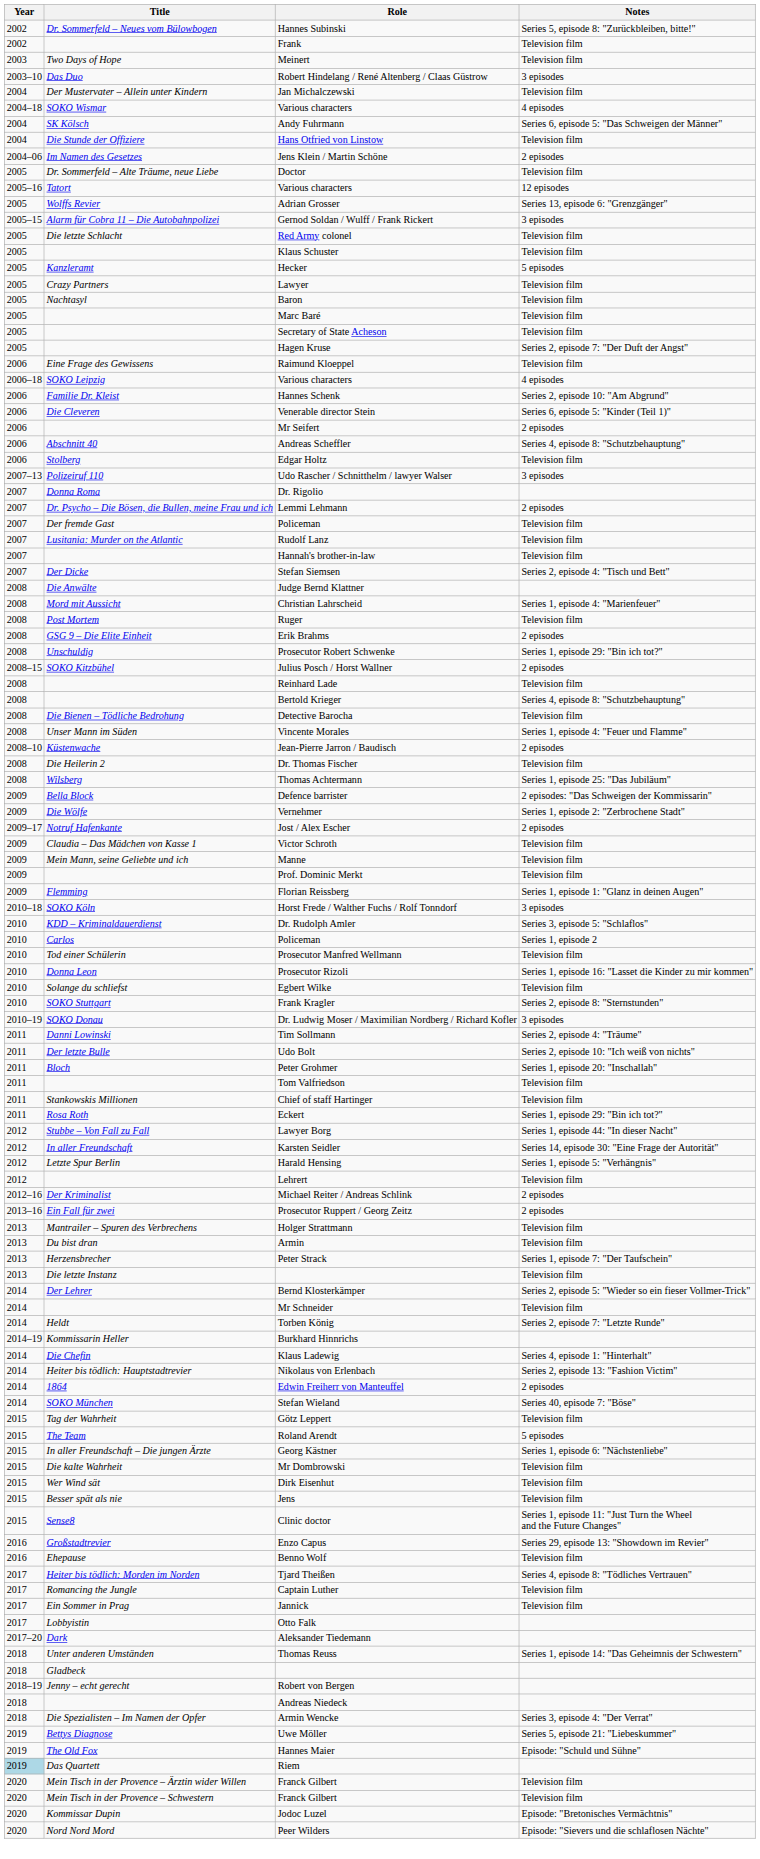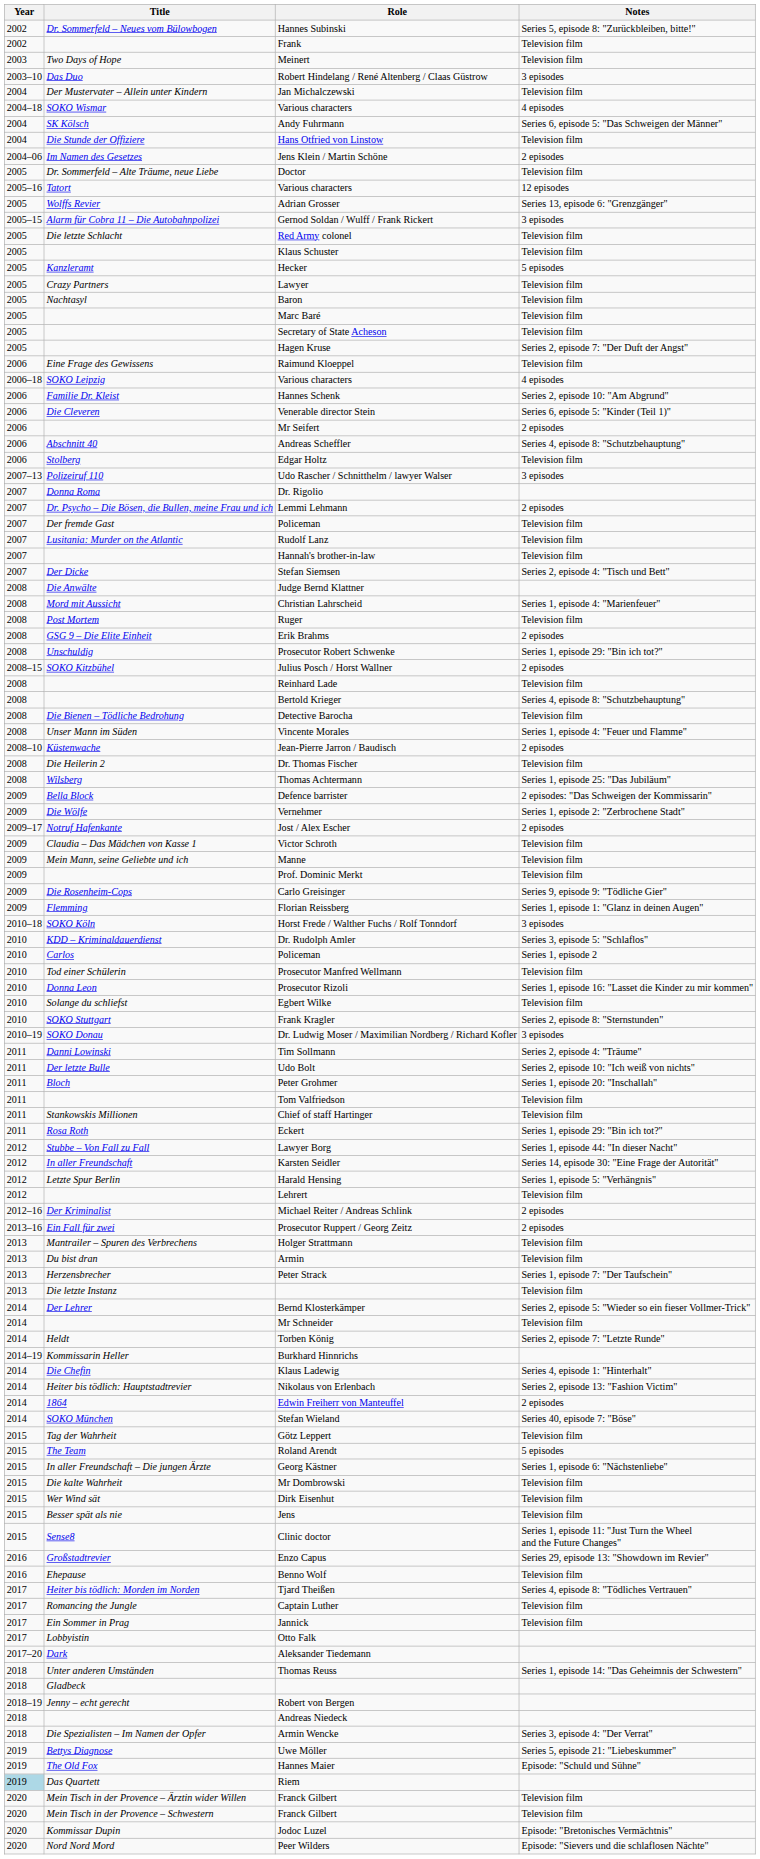+ row: 2009 | Die Rosenheim-Cops | Carlo Greisinger | Series 9, episode 9: "Tödliche Gier"
